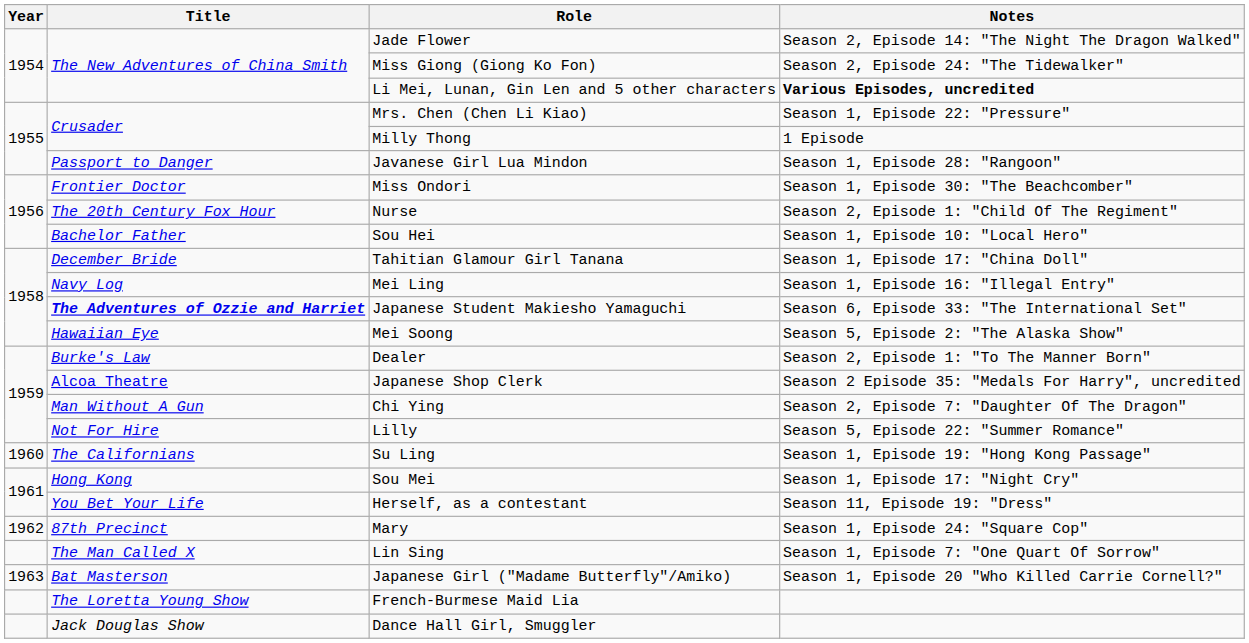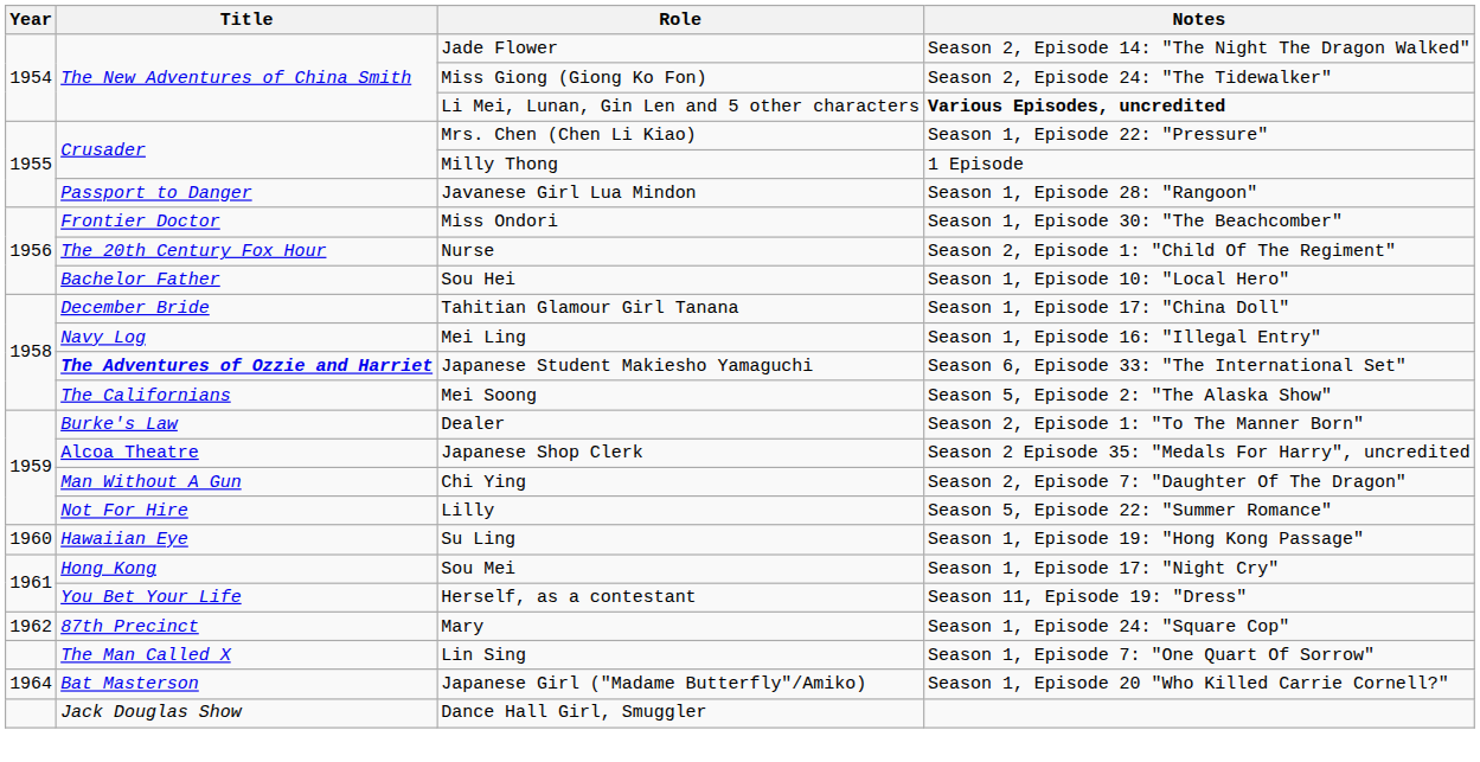Mei Soong | Title: Hawaiian Eye -> The Californians
Su Ling | Title: The Californians -> Hawaiian Eye
Japanese Girl ("Madame Butterfly"/Amiko) | Year: 1963 -> 1964
- row: The Loretta Young Show | French-Burmese Maid Lia
